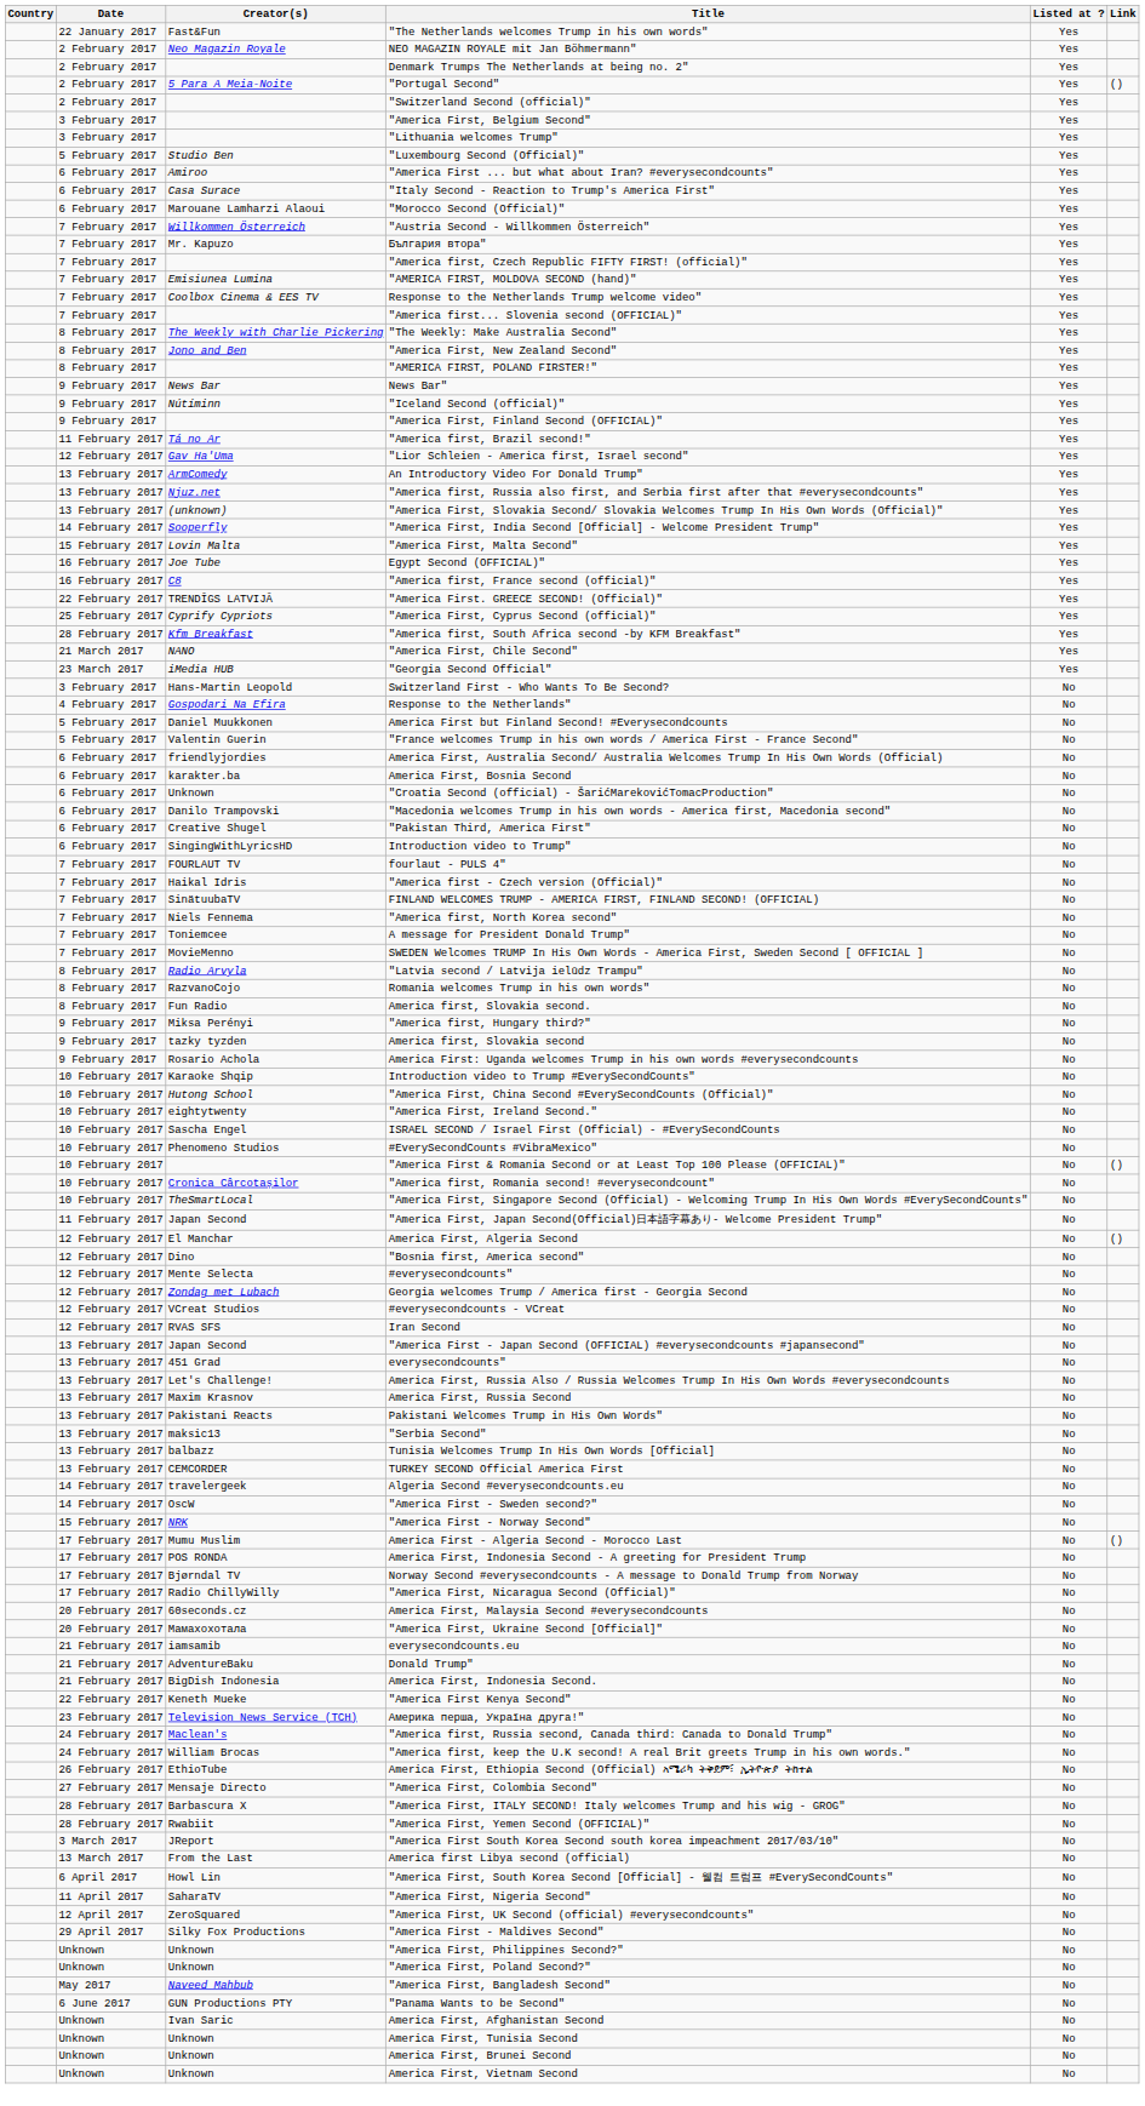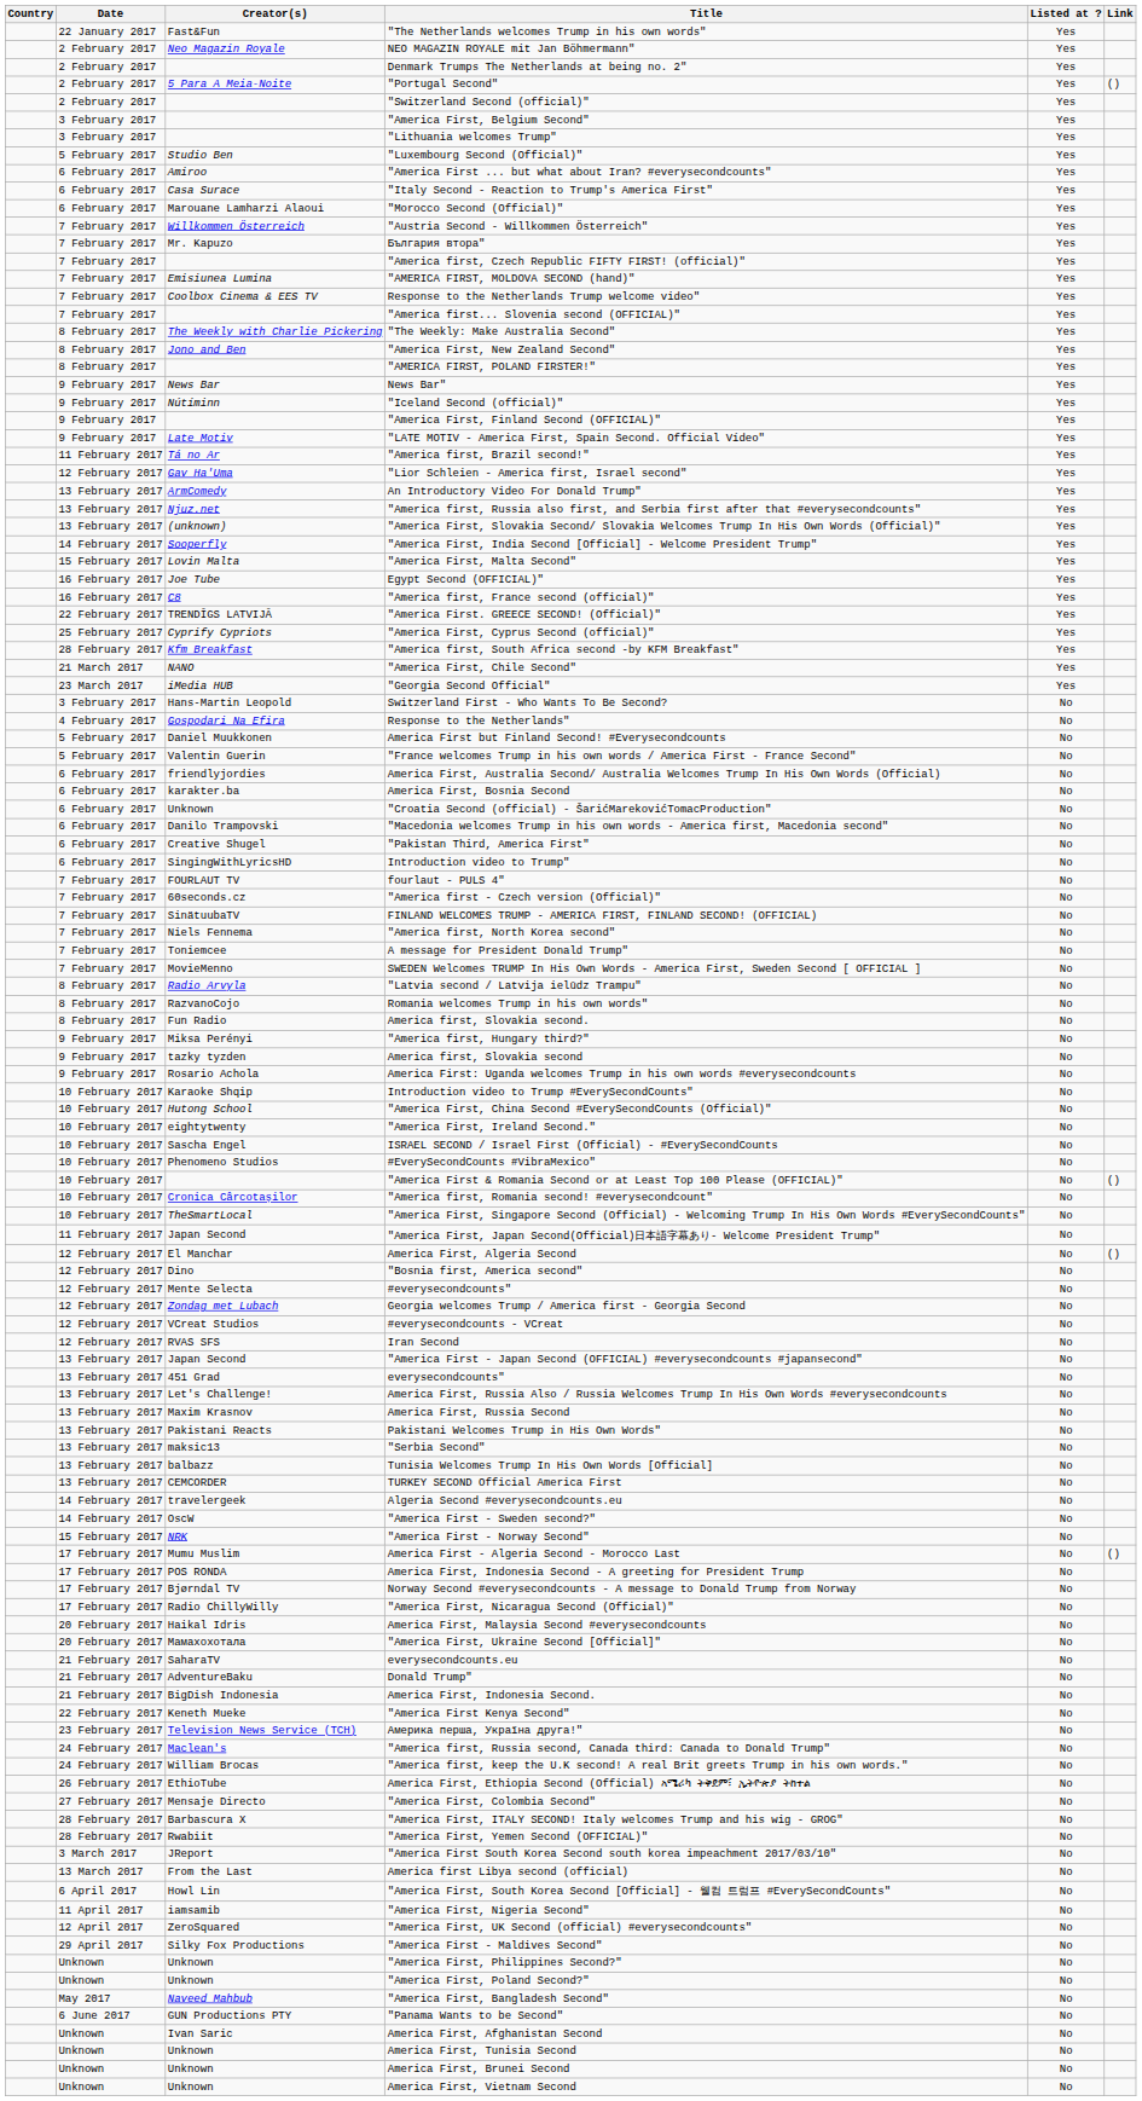+ row: 9 February 2017 | Late Motiv | "LATE MOTIV - America First, Spain Second. Official Vídeo" | Yes
"America first - Czech version (Official)" | Creator(s): Haikal Idris -> 60seconds.cz
America First, Malaysia Second #everysecondcounts | Creator(s): 60seconds.cz -> Haikal Idris
everysecondcounts.eu | Creator(s): iamsamib -> SaharaTV
"America First, Nigeria Second" | Creator(s): SaharaTV -> iamsamib
